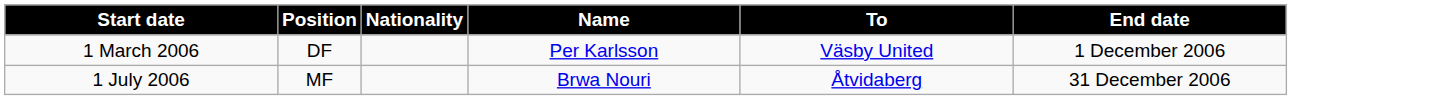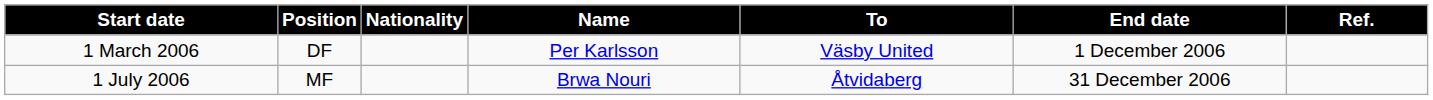+ column: Ref.
